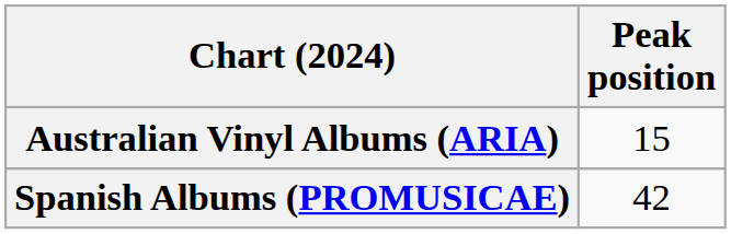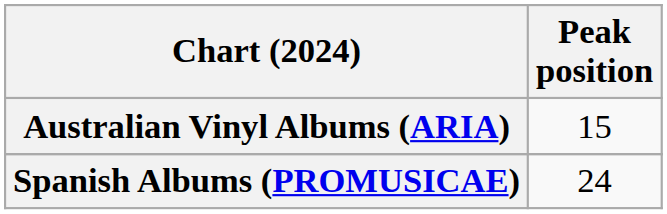Spanish Albums (PROMUSICAE) | Peak position: 42 -> 24
